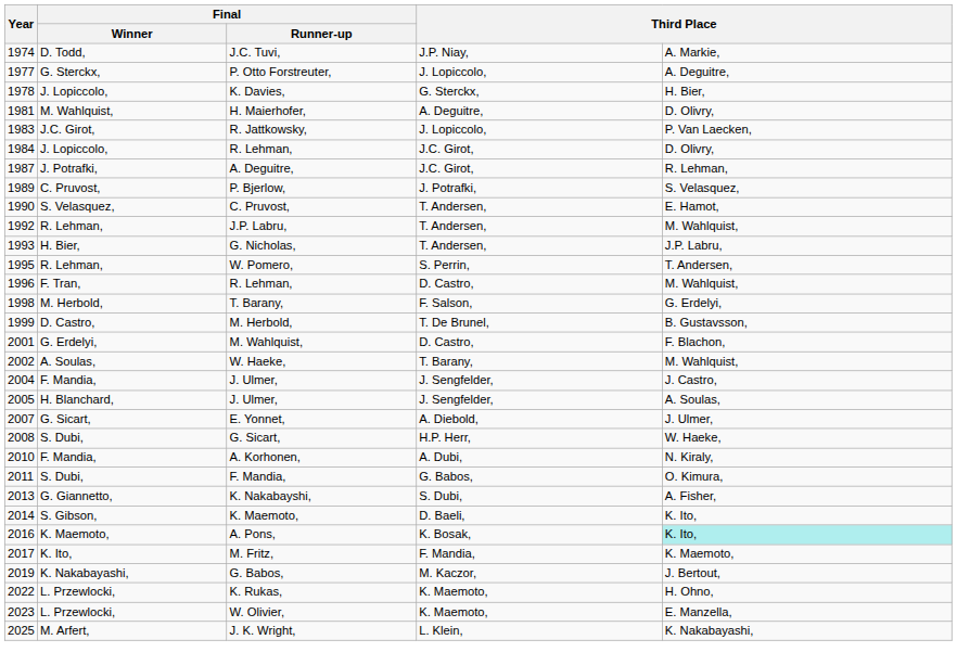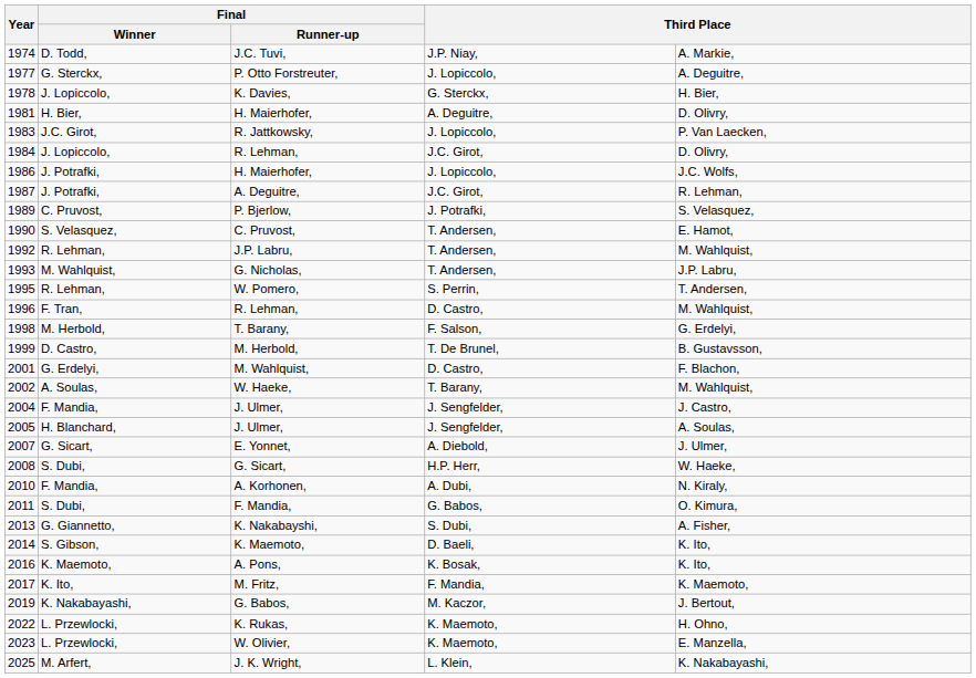1981 / H. Maierhofer, | Final / Winner: M. Wahlquist, -> H. Bier,
+ row: 1986 | J. Potrafki, | H. Maierhofer, | J. Lopiccolo, | J.C. Wolfs,
G. Nicholas, | Final / Winner: H. Bier, -> M. Wahlquist,
A. Pons, | column 5: paleturquoise background -> no background
